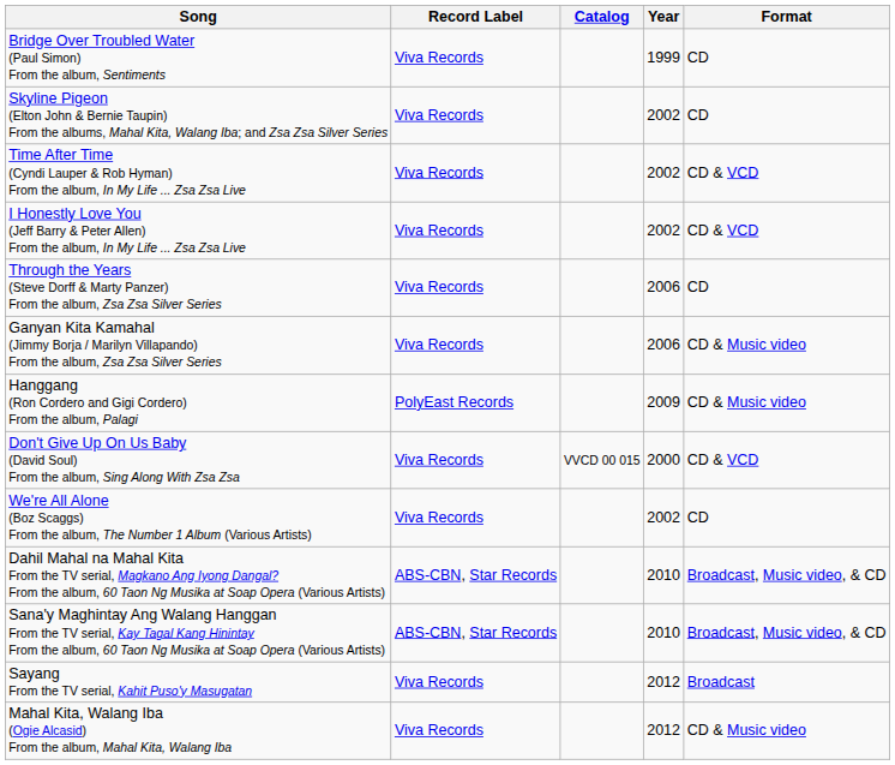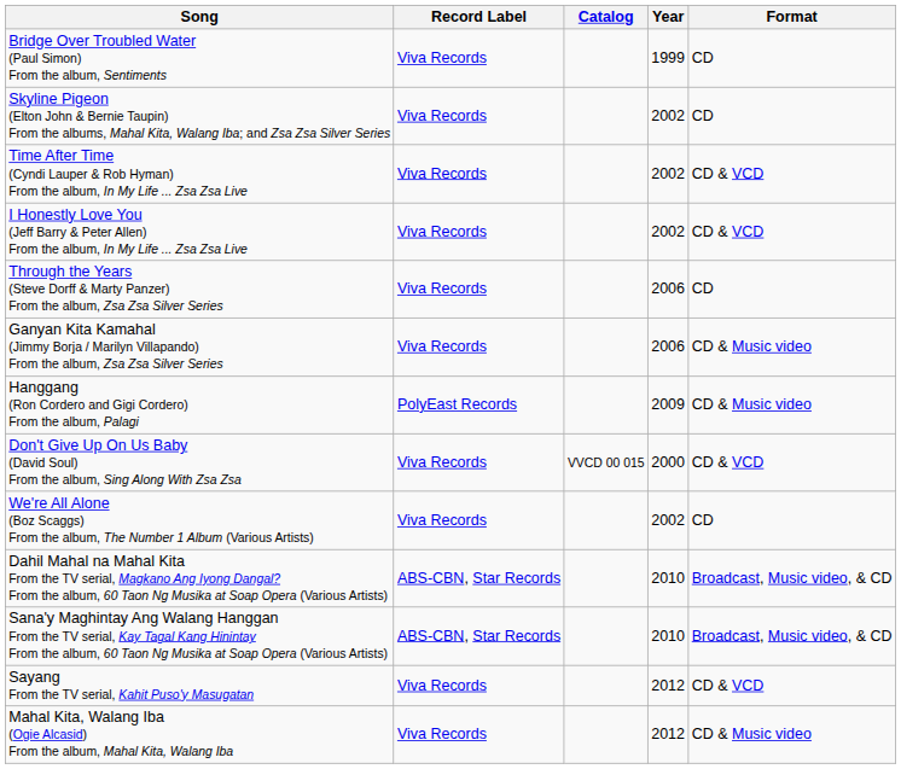Sayang From the TV serial, Kahit Puso'y Masugatan | Format: Broadcast -> CD & VCD
